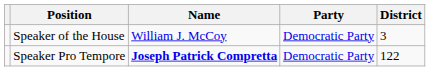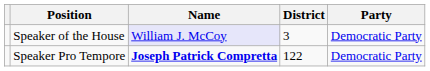columns swapped: Party <-> District
Speaker of the House | Name: no background -> lavender background
